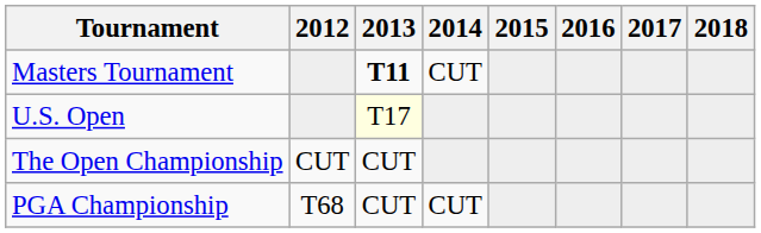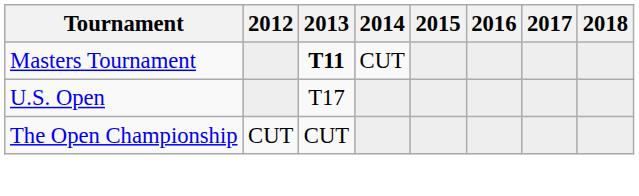U.S. Open | 2013: lightyellow background -> no background
- row: PGA Championship | T68 | CUT | CUT
